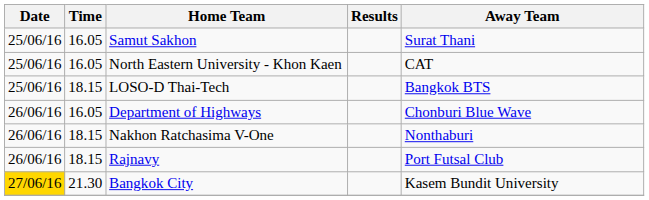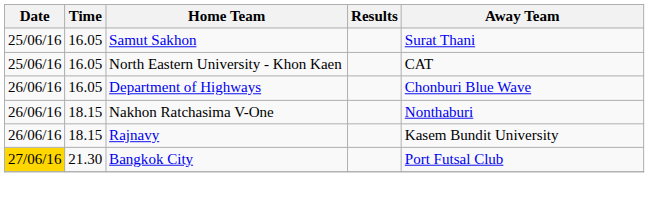- row: 25/06/16 | 18.15 | LOSO-D Thai-Tech | Bangkok BTS
Rajnavy | Away Team: Port Futsal Club -> Kasem Bundit University
Bangkok City | Away Team: Kasem Bundit University -> Port Futsal Club
